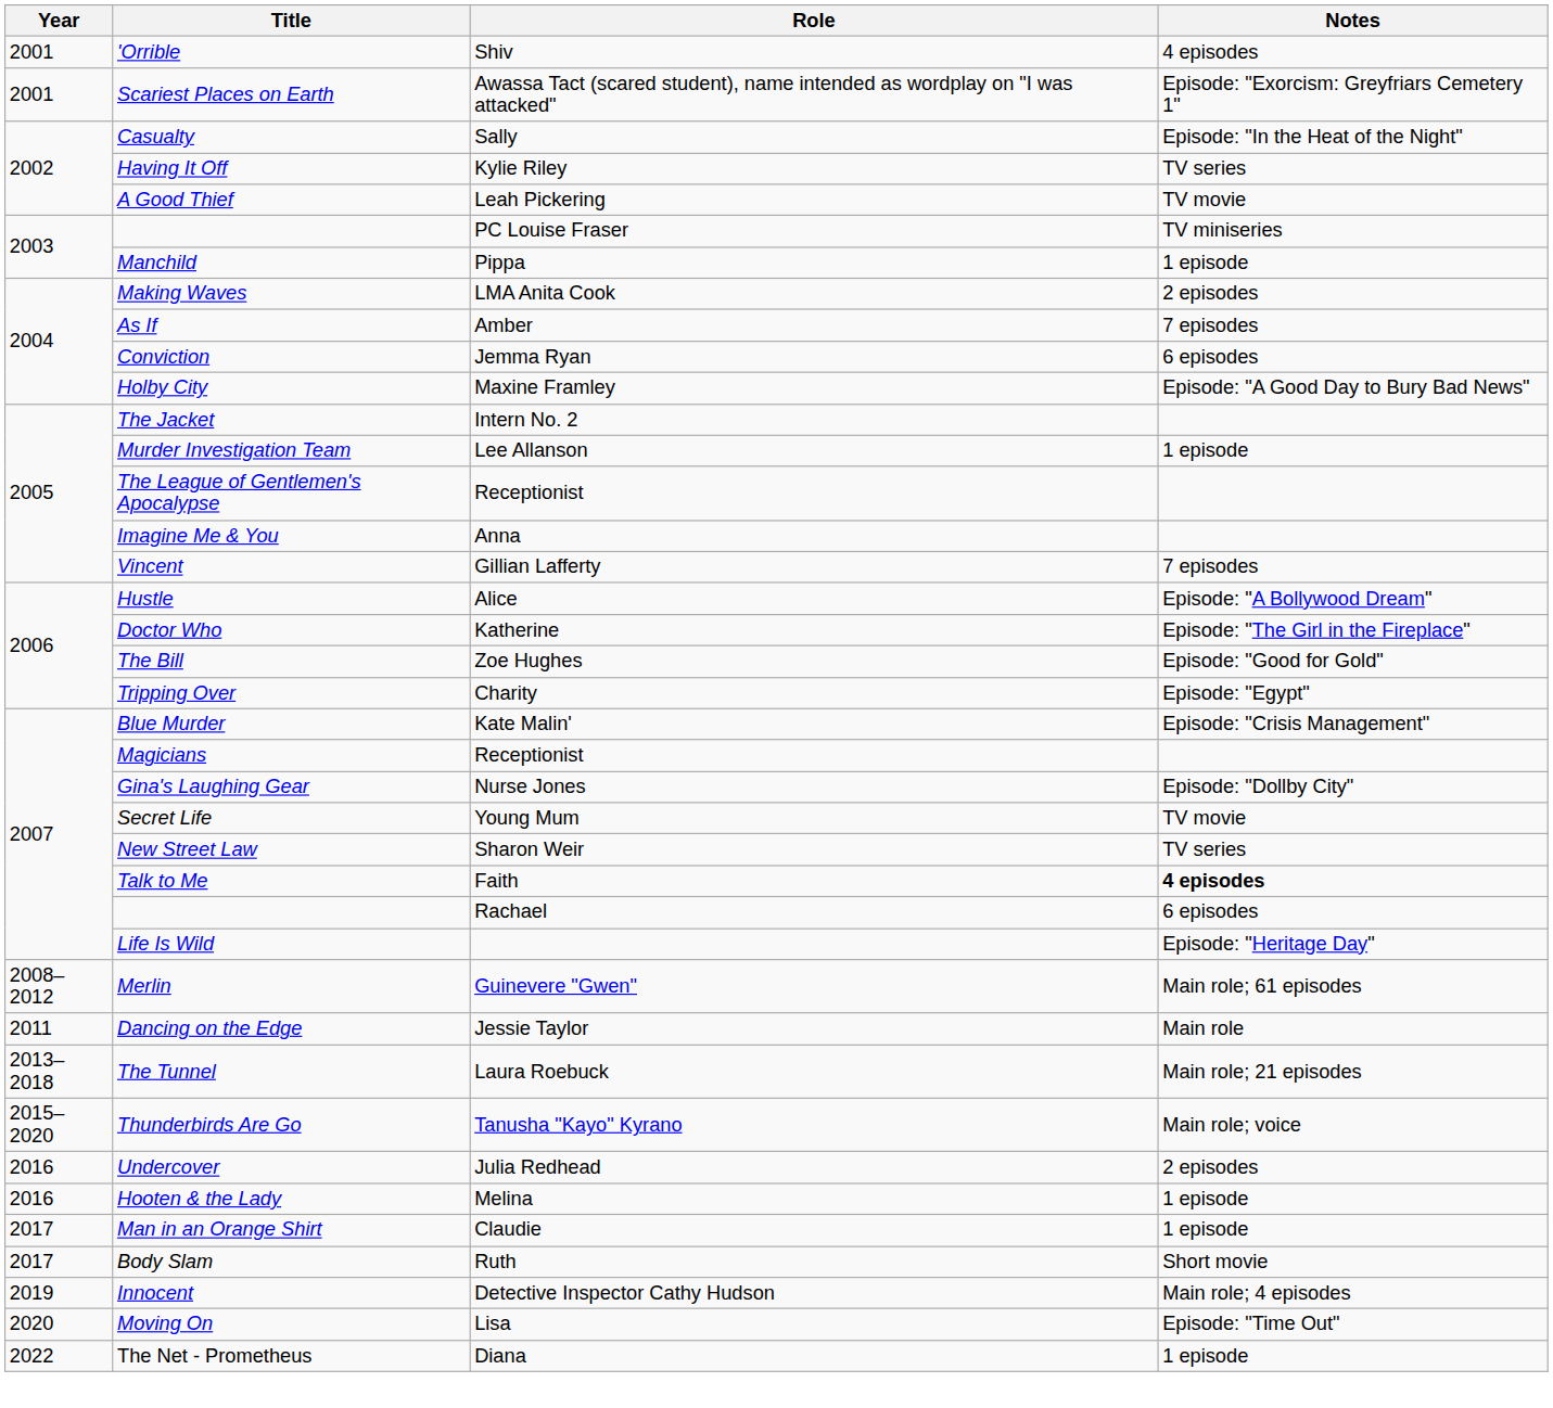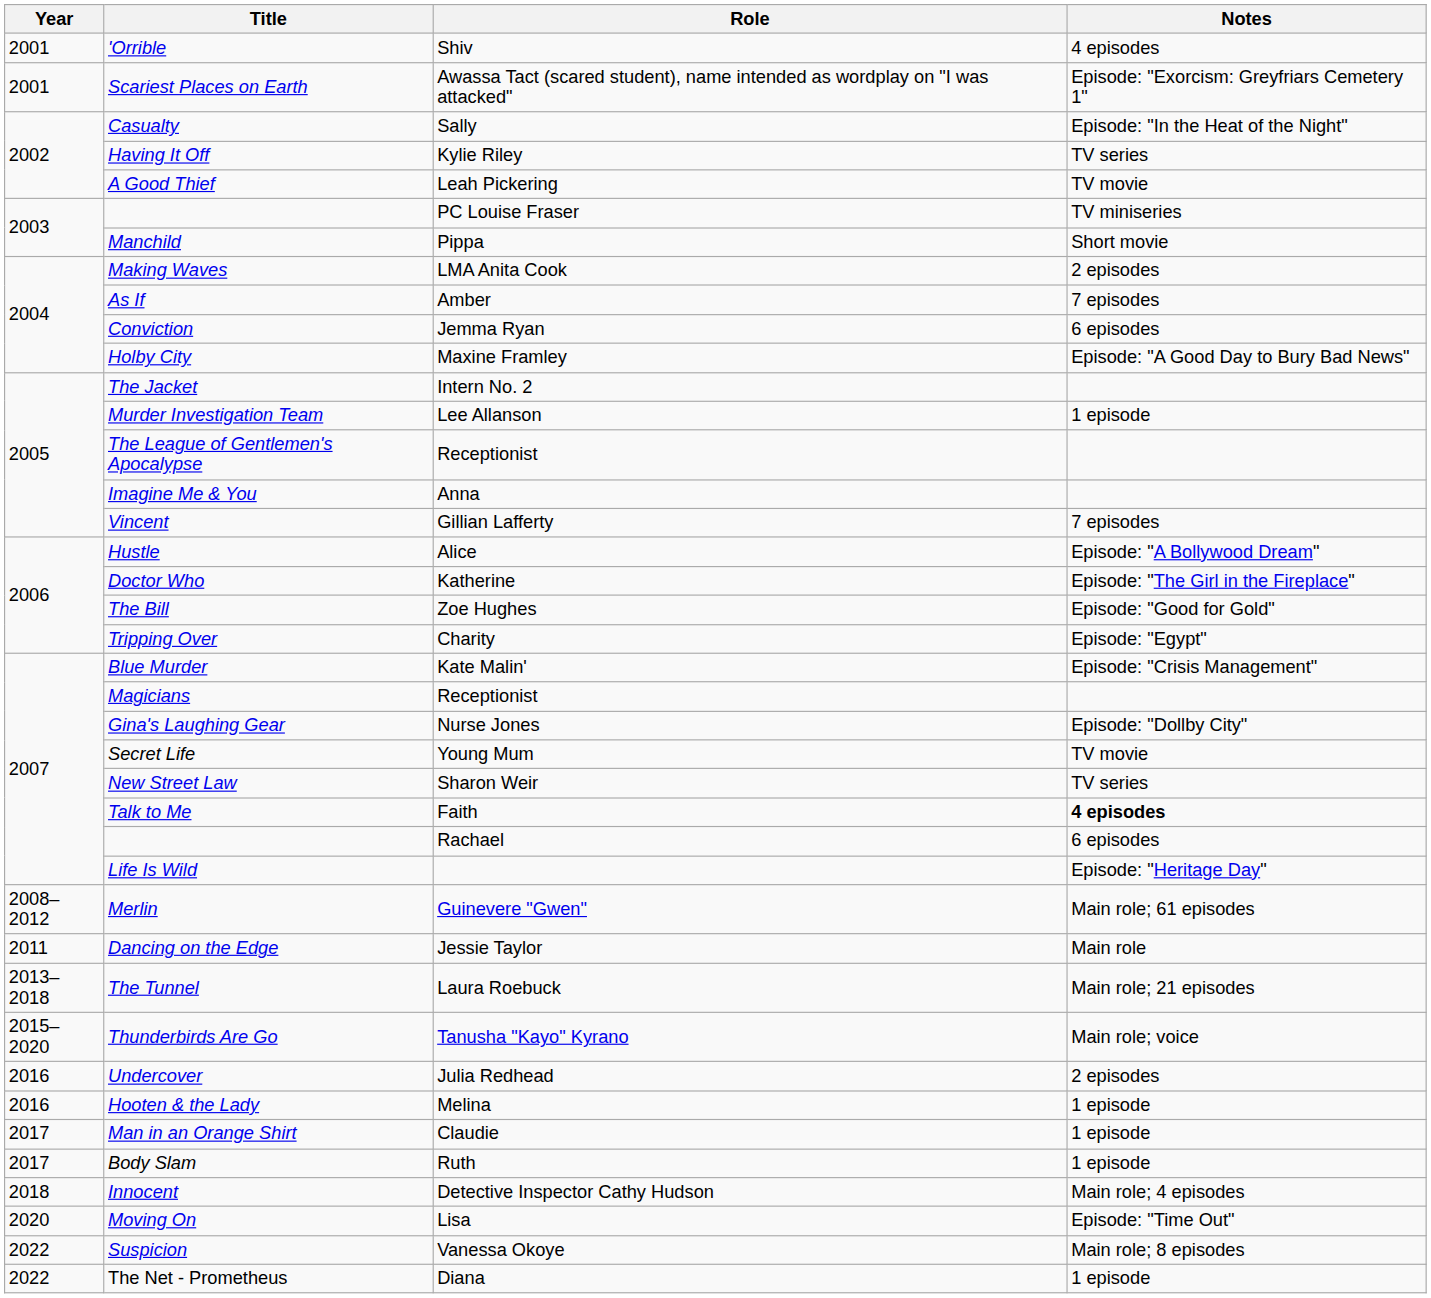Manchild | Notes: 1 episode -> Short movie
Body Slam | Notes: Short movie -> 1 episode
Innocent | Year: 2019 -> 2018
+ row: 2022 | Suspicion | Vanessa Okoye | Main role; 8 episodes
